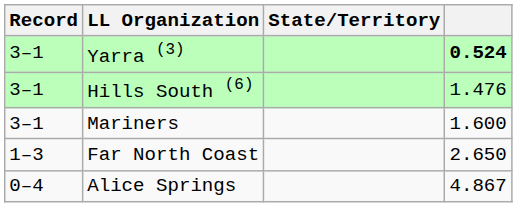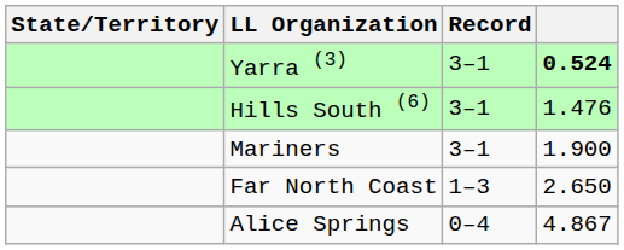columns swapped: State/Territory <-> Record
Mariners | column 4: 1.600 -> 1.900
